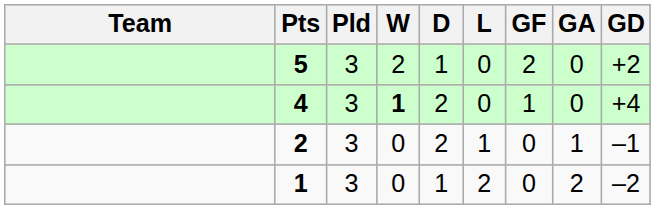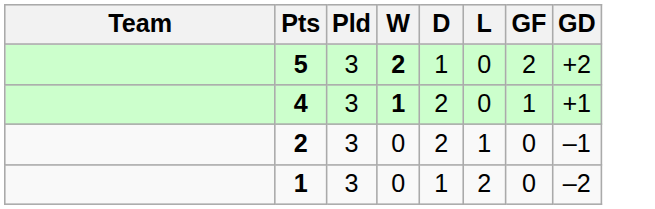- column: GA | 0 | 0 | 1 | 2
5 | W: normal -> bold
4 | GD: +4 -> +1
